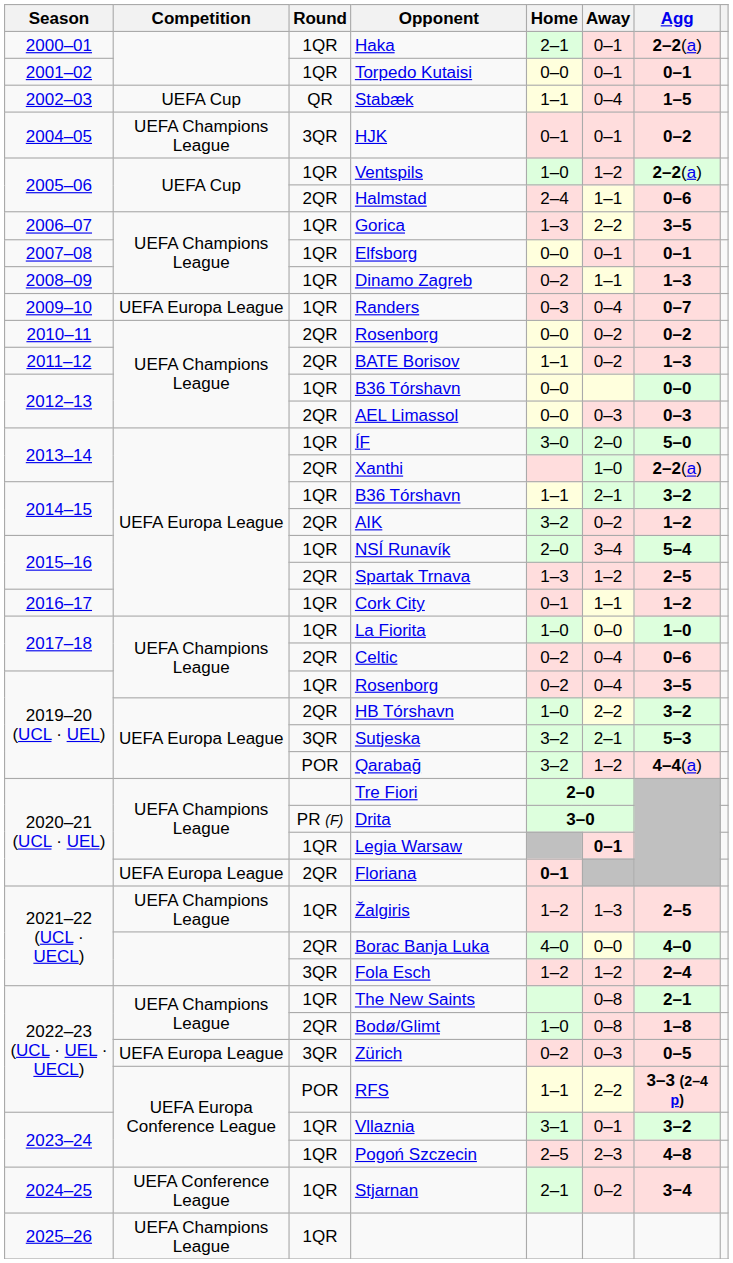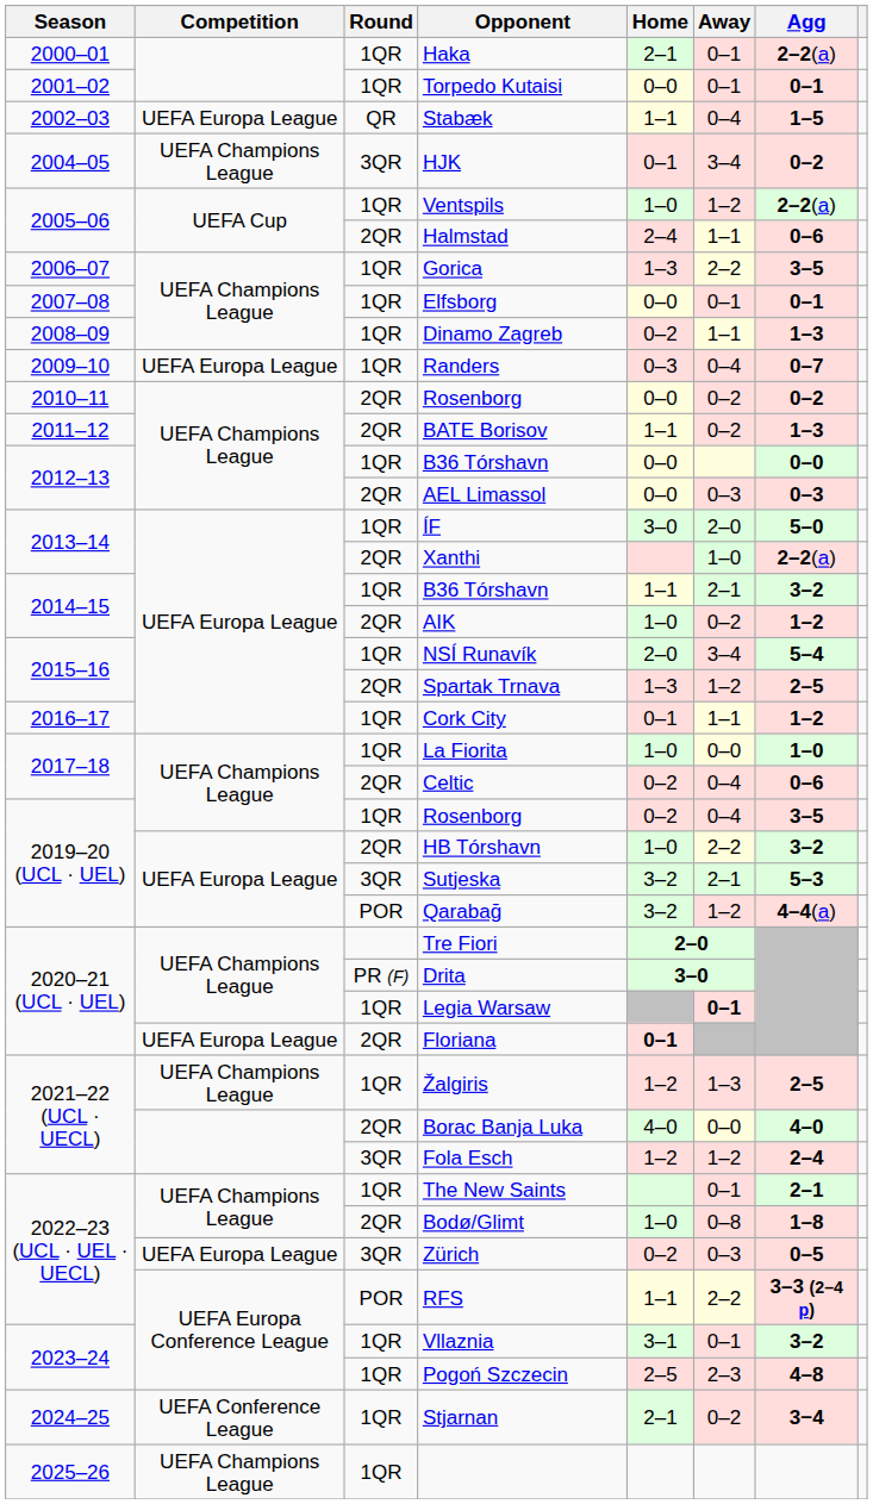Stabæk | Competition: UEFA Cup -> UEFA Europa League
HJK | Away: 0–1 -> 3–4
AIK | Home: 3–2 -> 1–0
The New Saints | Away: 0–8 -> 0–1
